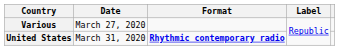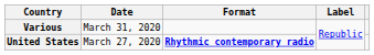Various | Date: March 27, 2020 -> March 31, 2020
United States | Date: March 31, 2020 -> March 27, 2020
